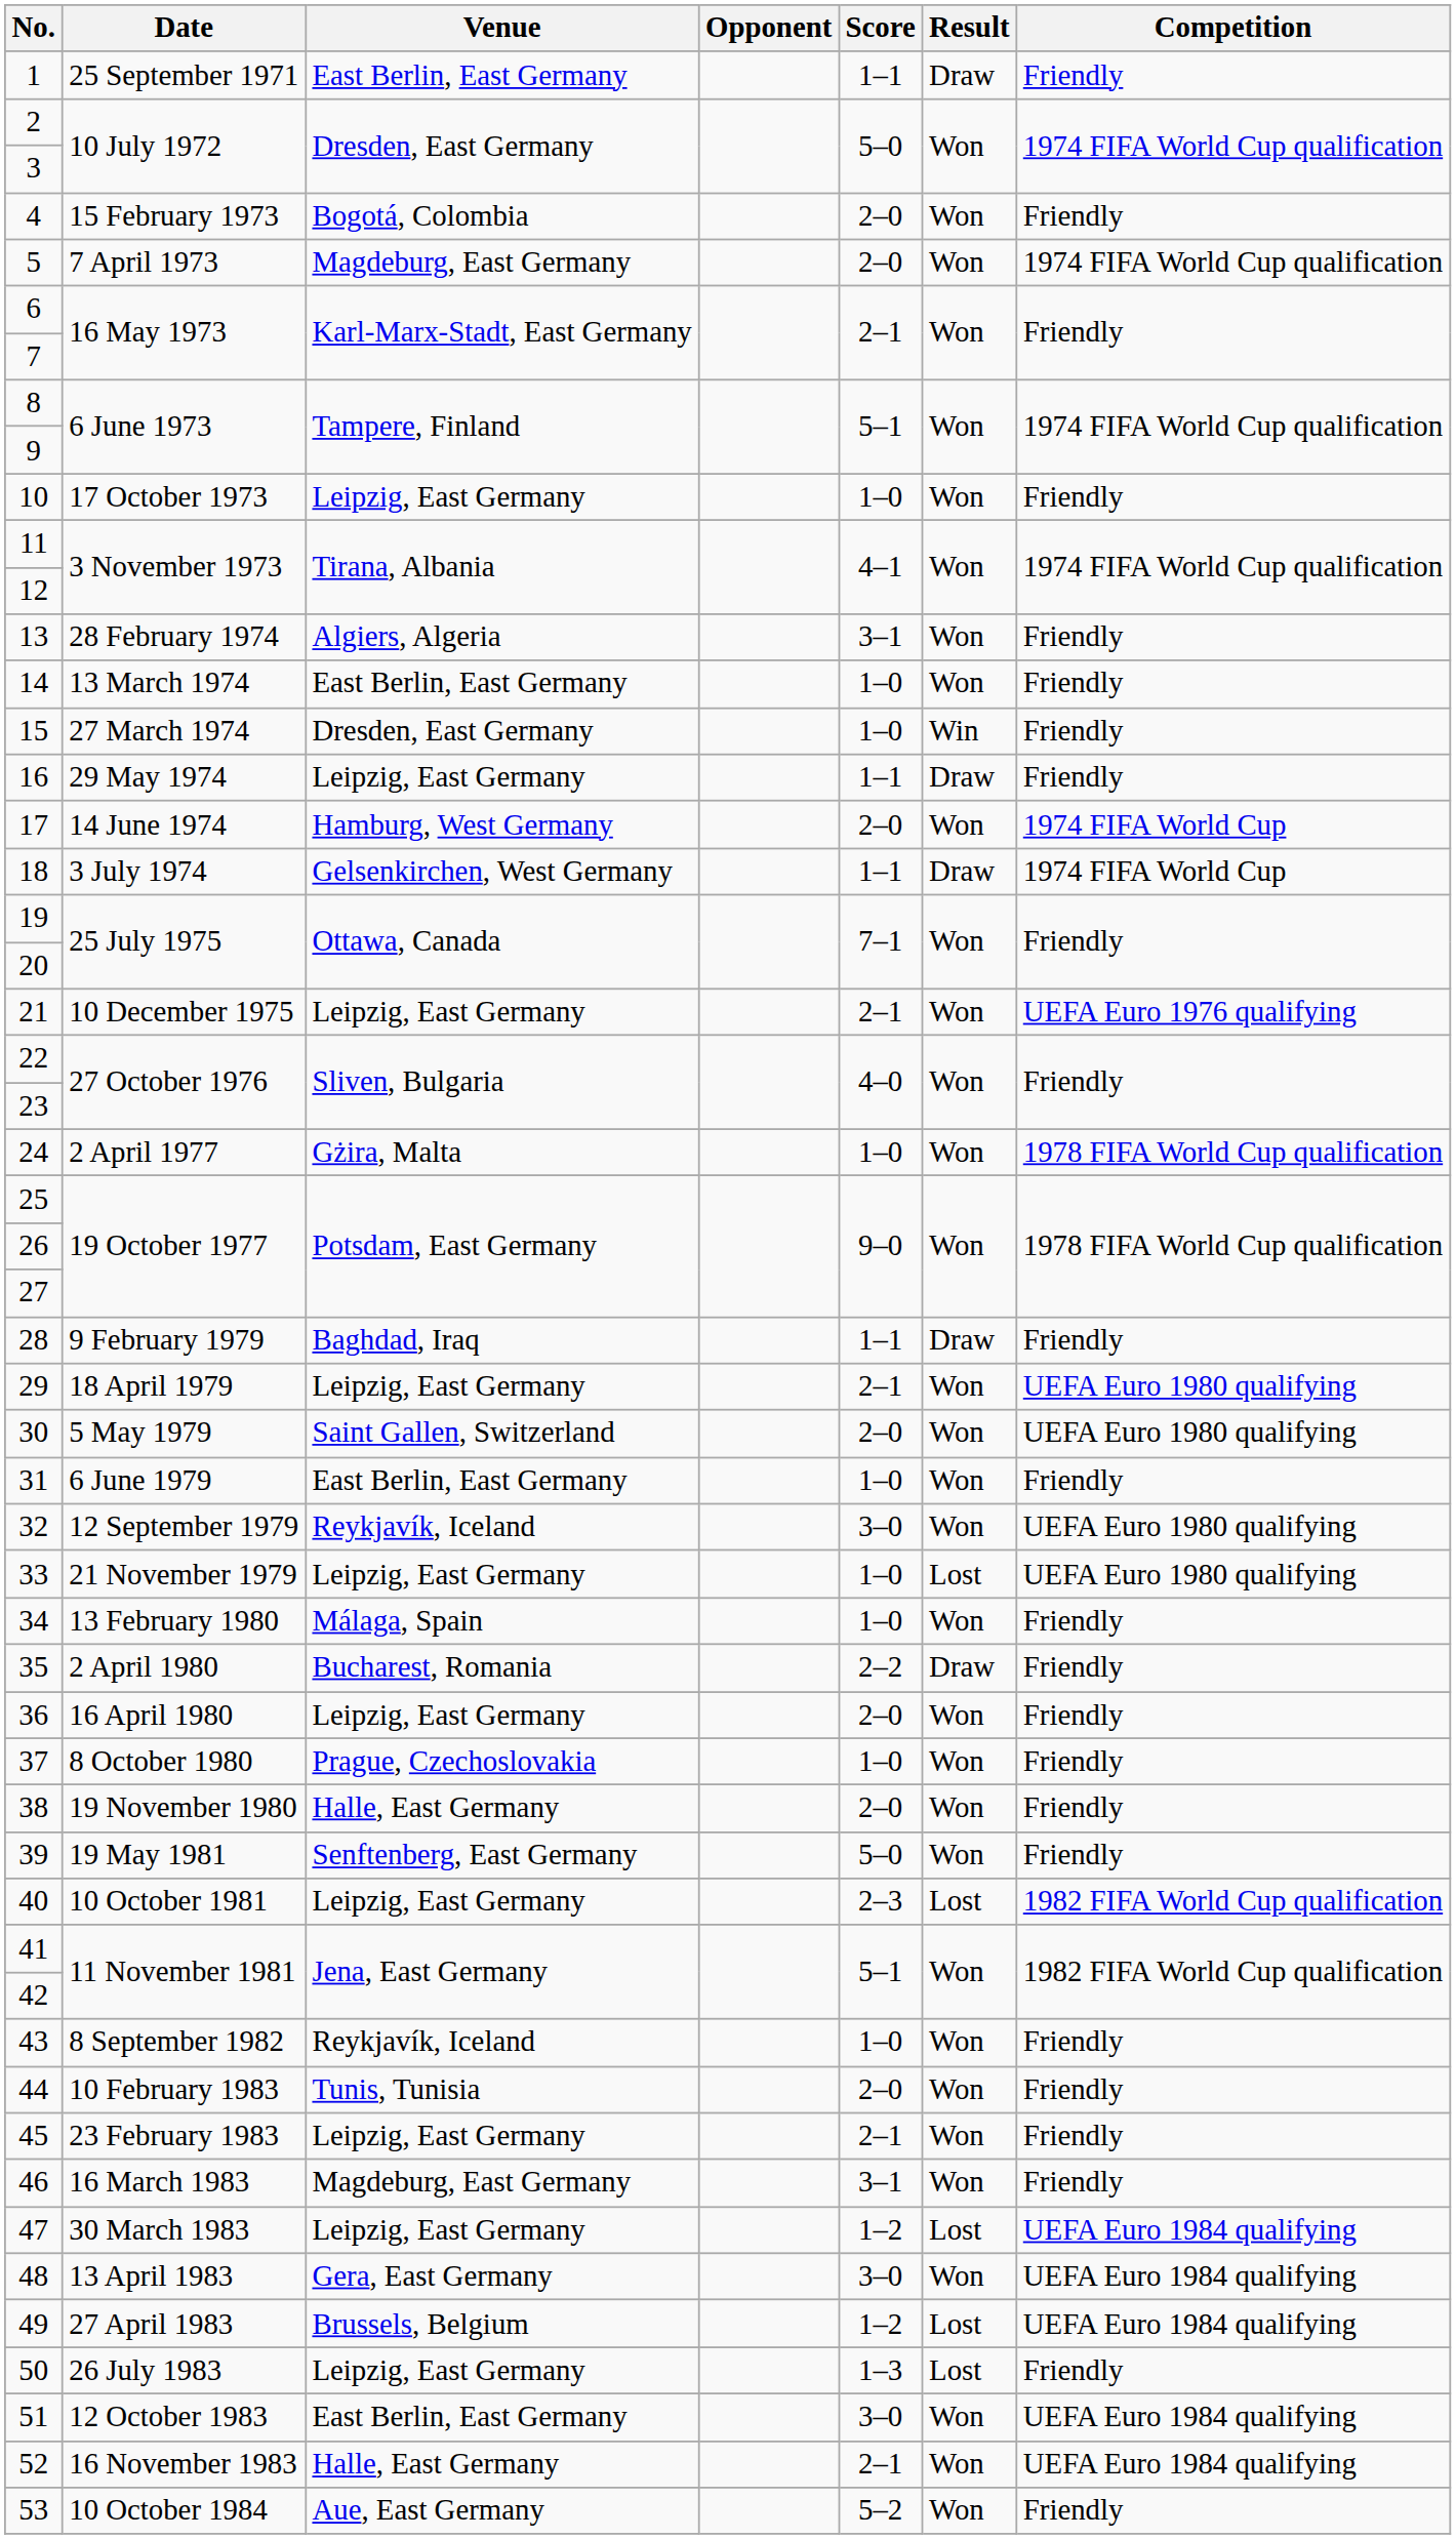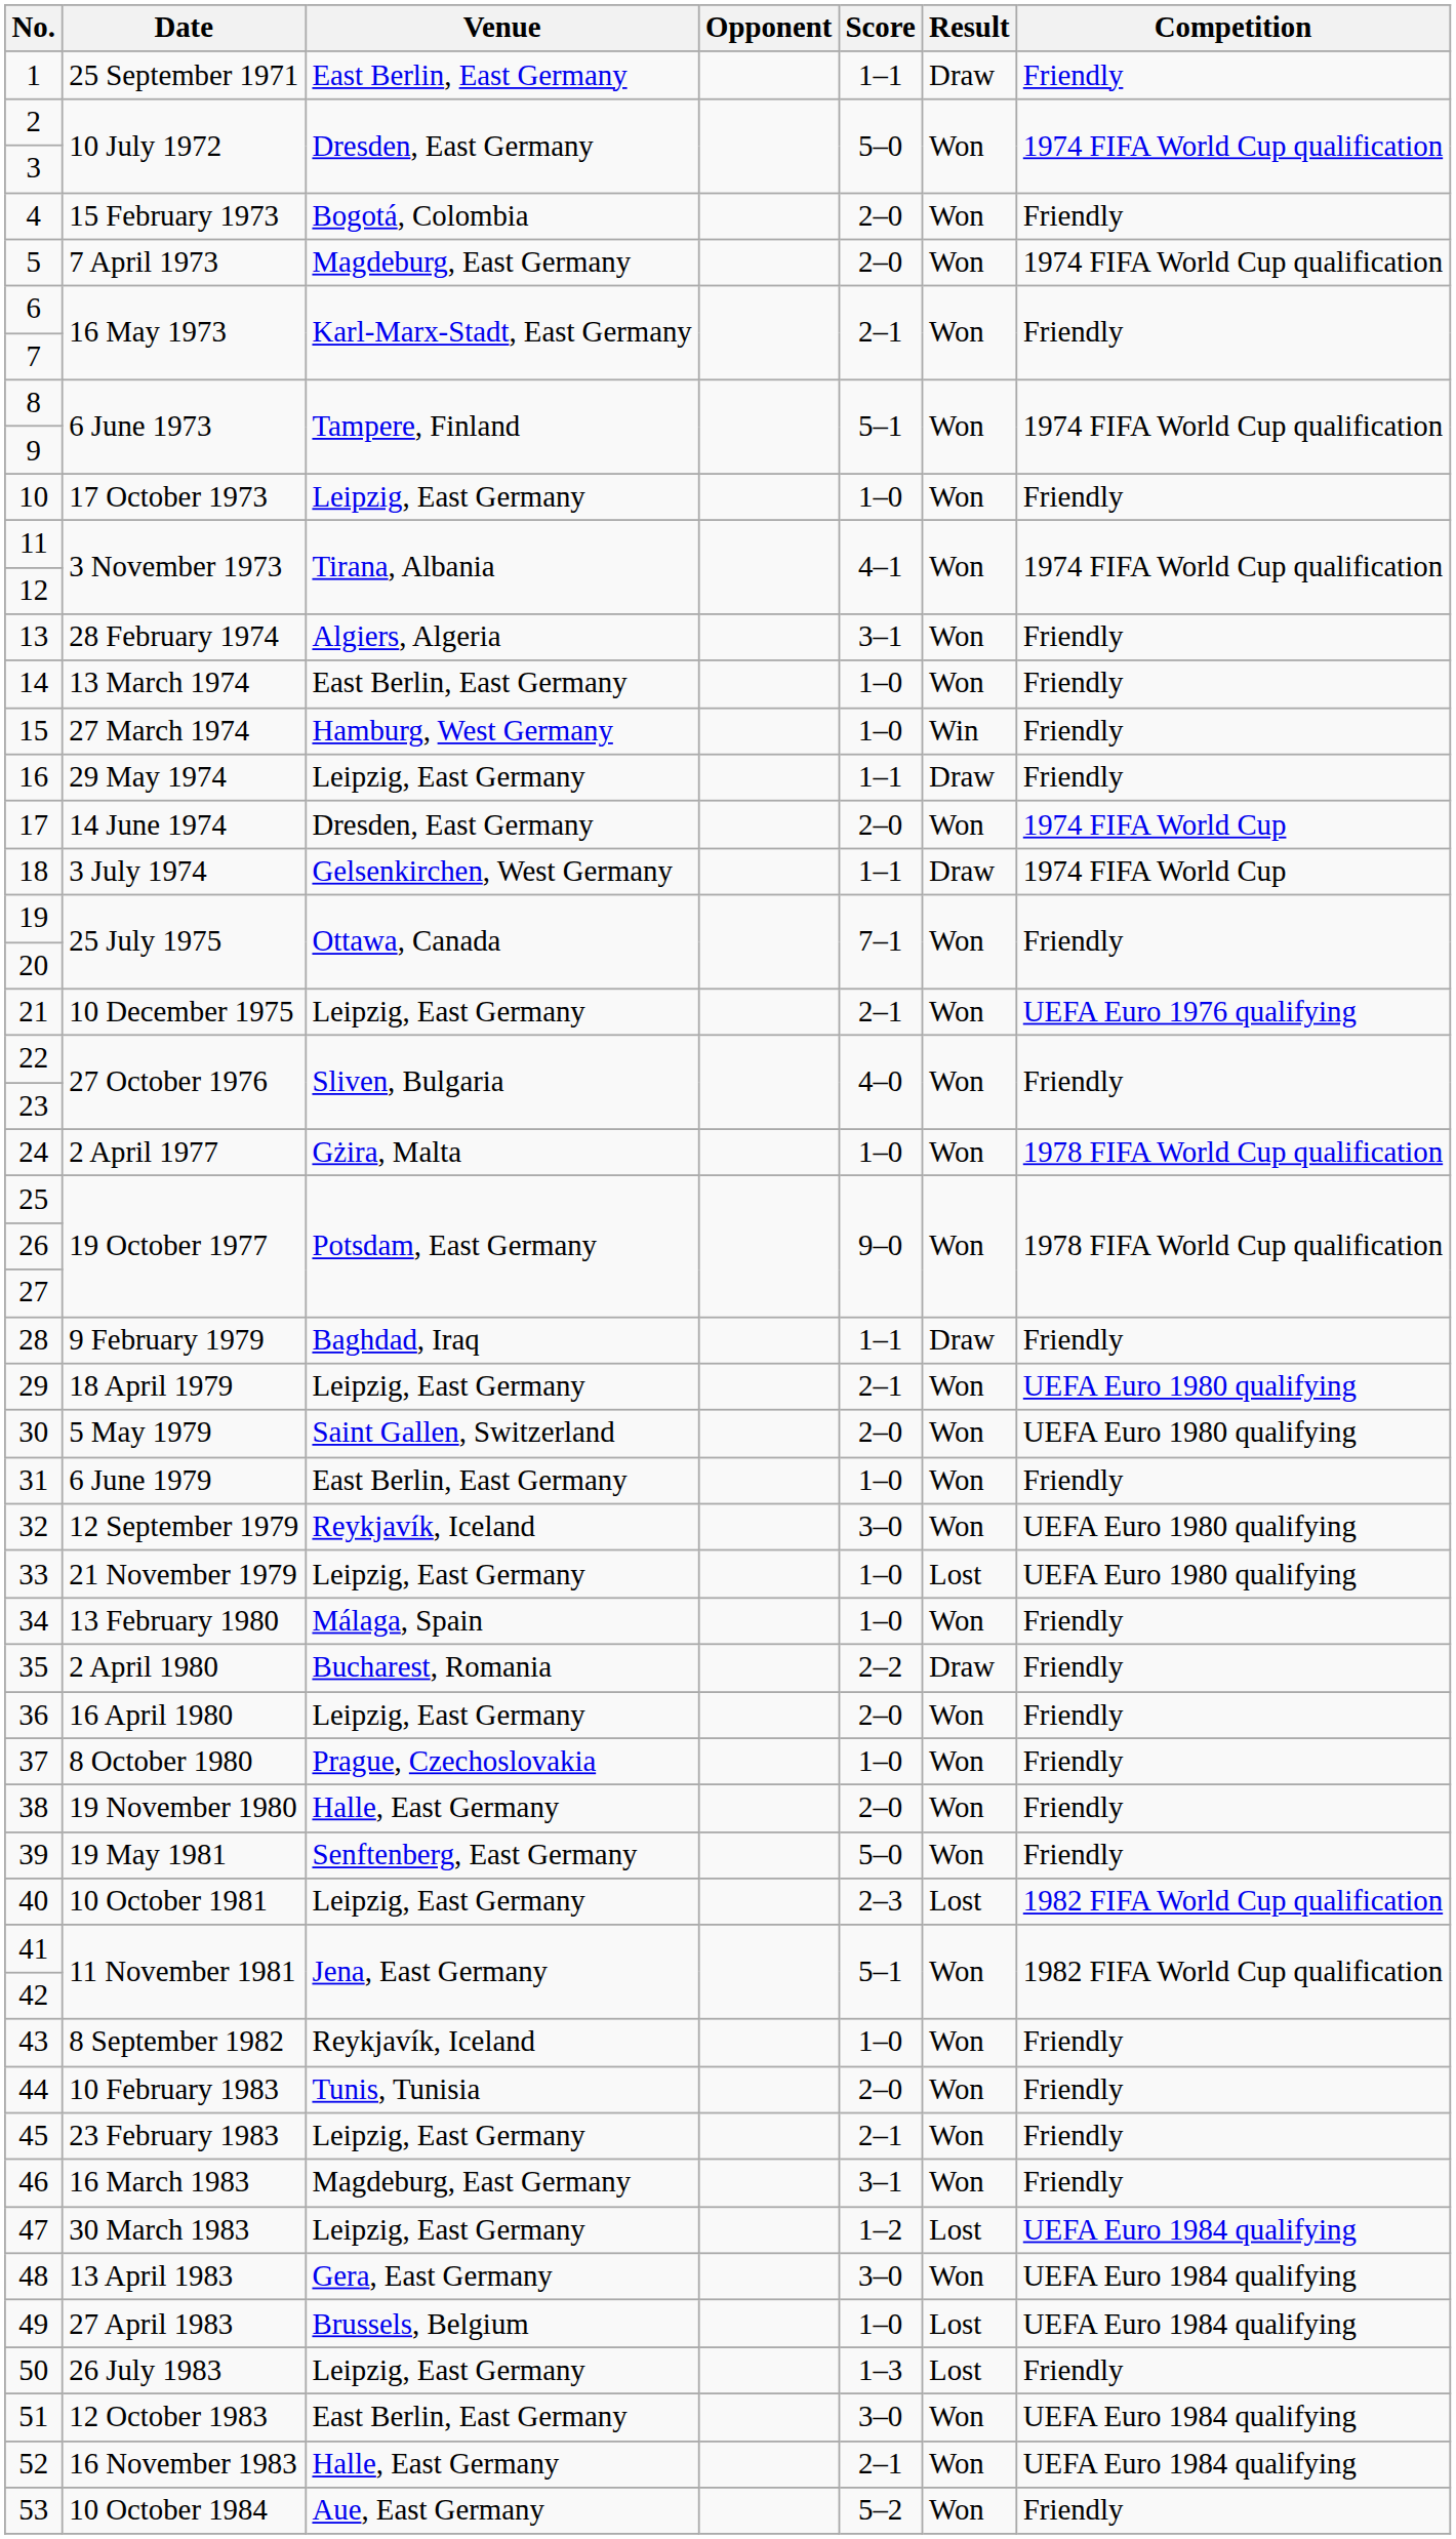15 | Venue: Dresden, East Germany -> Hamburg, West Germany
17 | Venue: Hamburg, West Germany -> Dresden, East Germany
49 | Score: 1–2 -> 1–0
